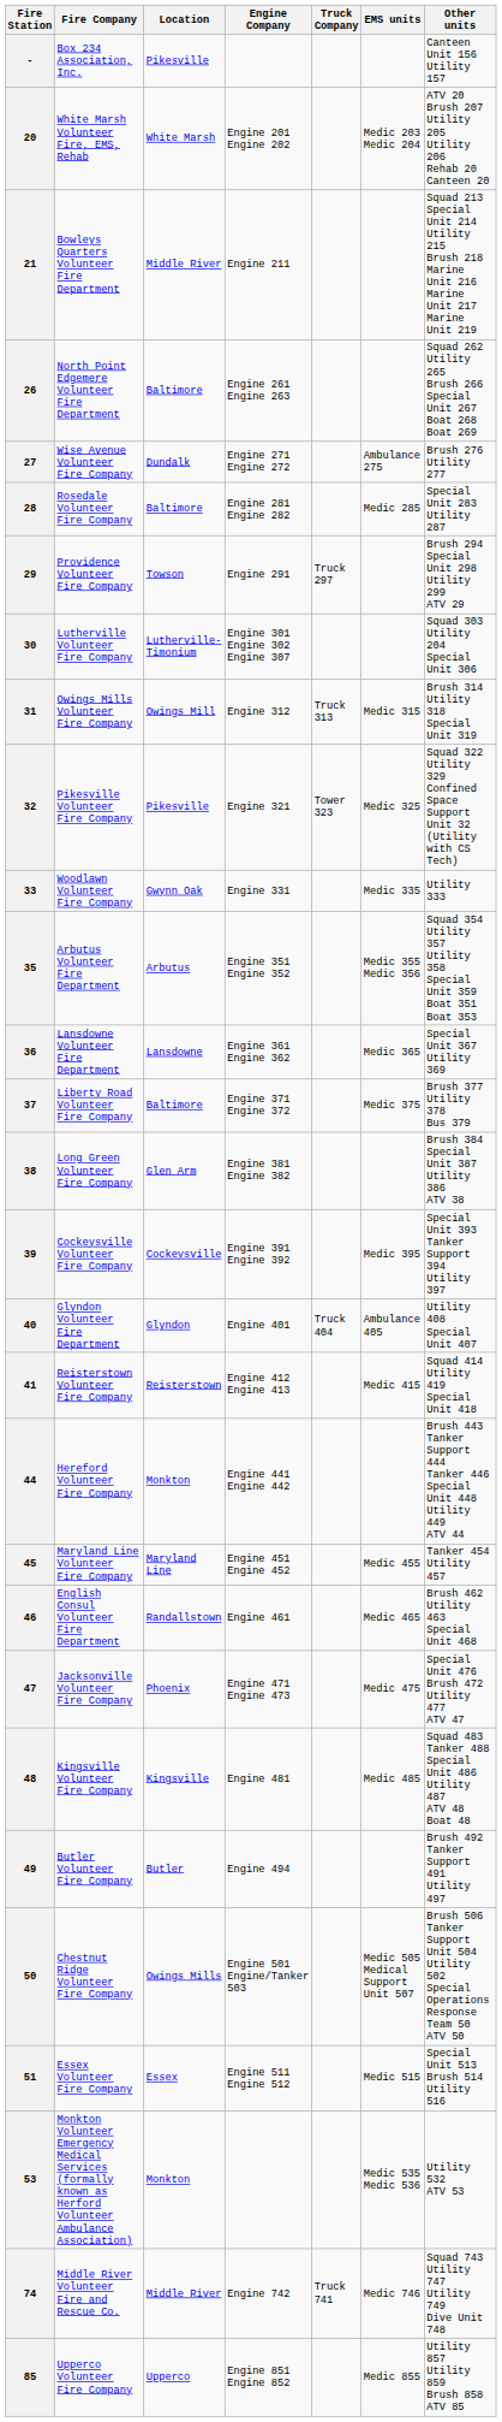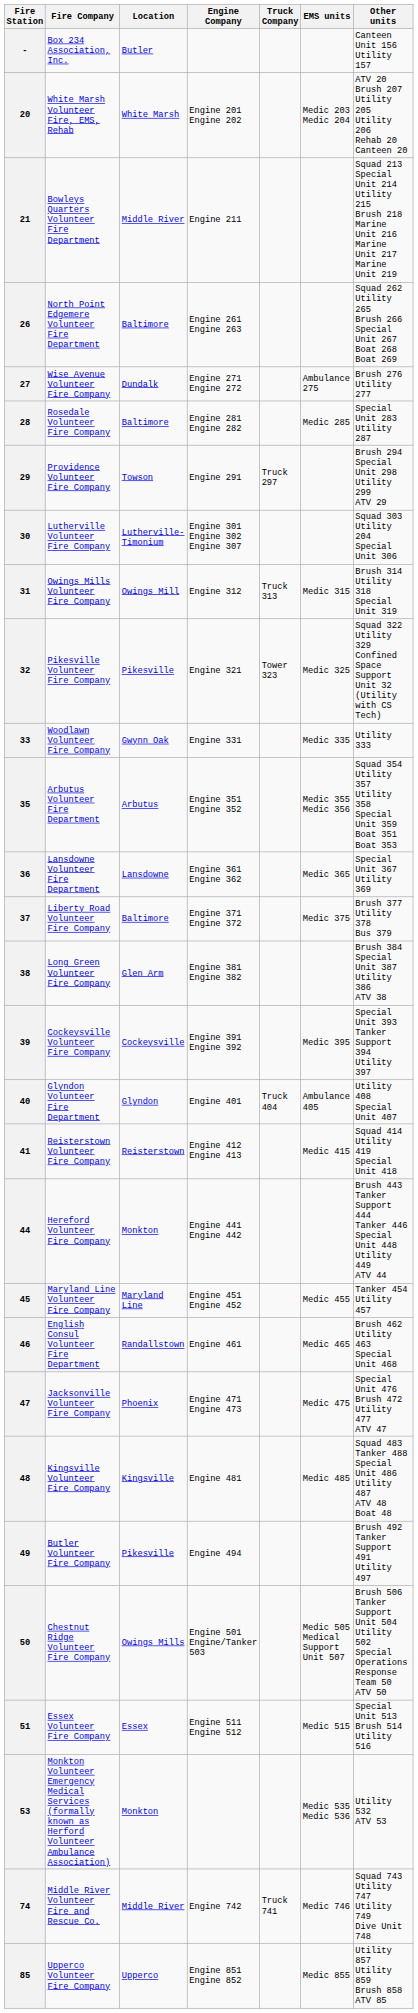- | Location: Pikesville -> Butler
49 | Location: Butler -> Pikesville
